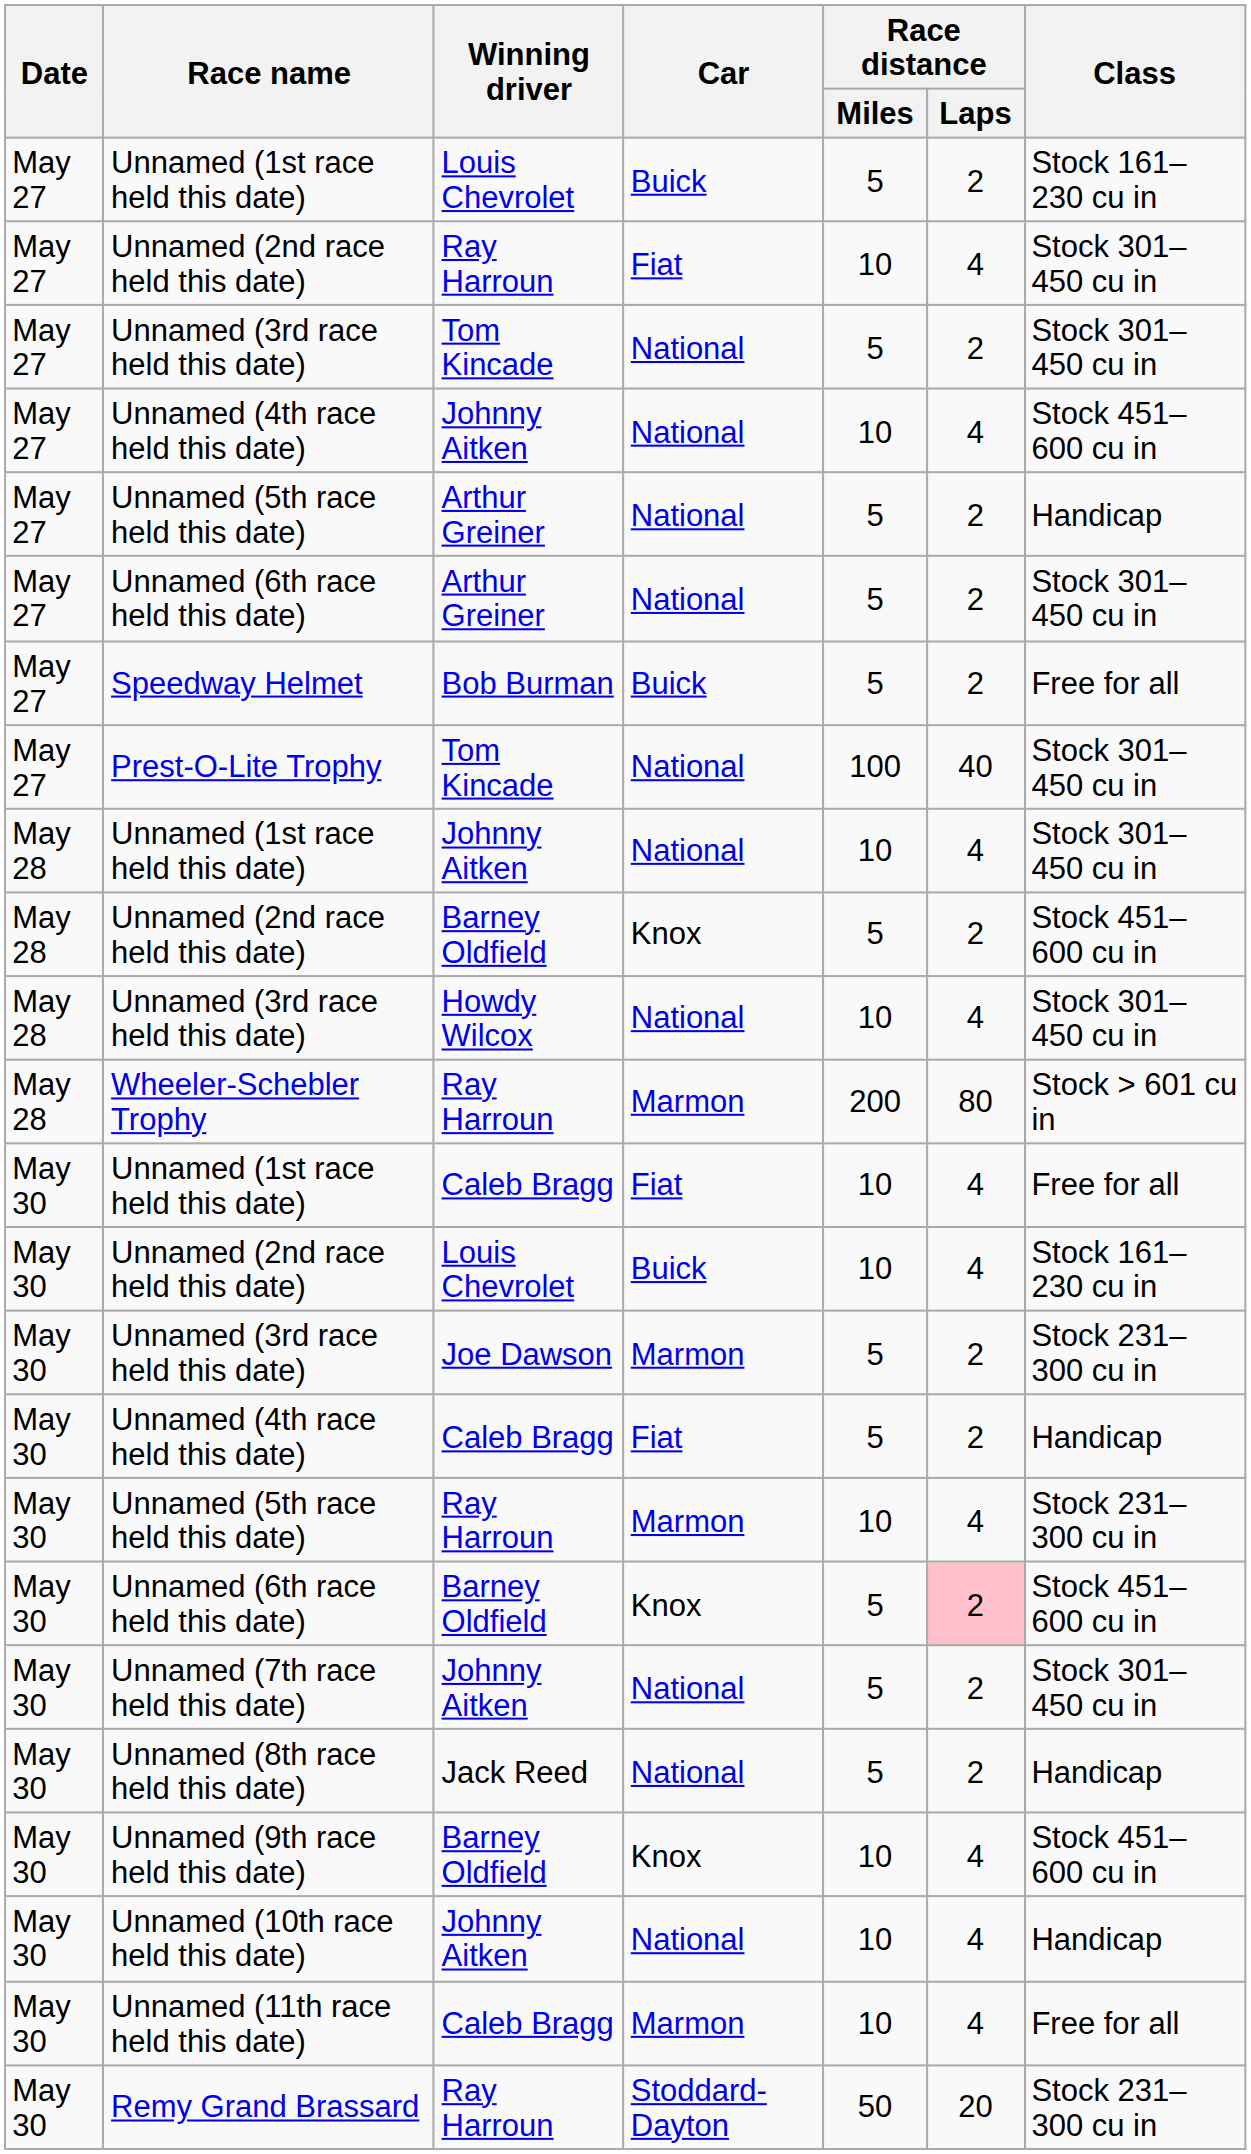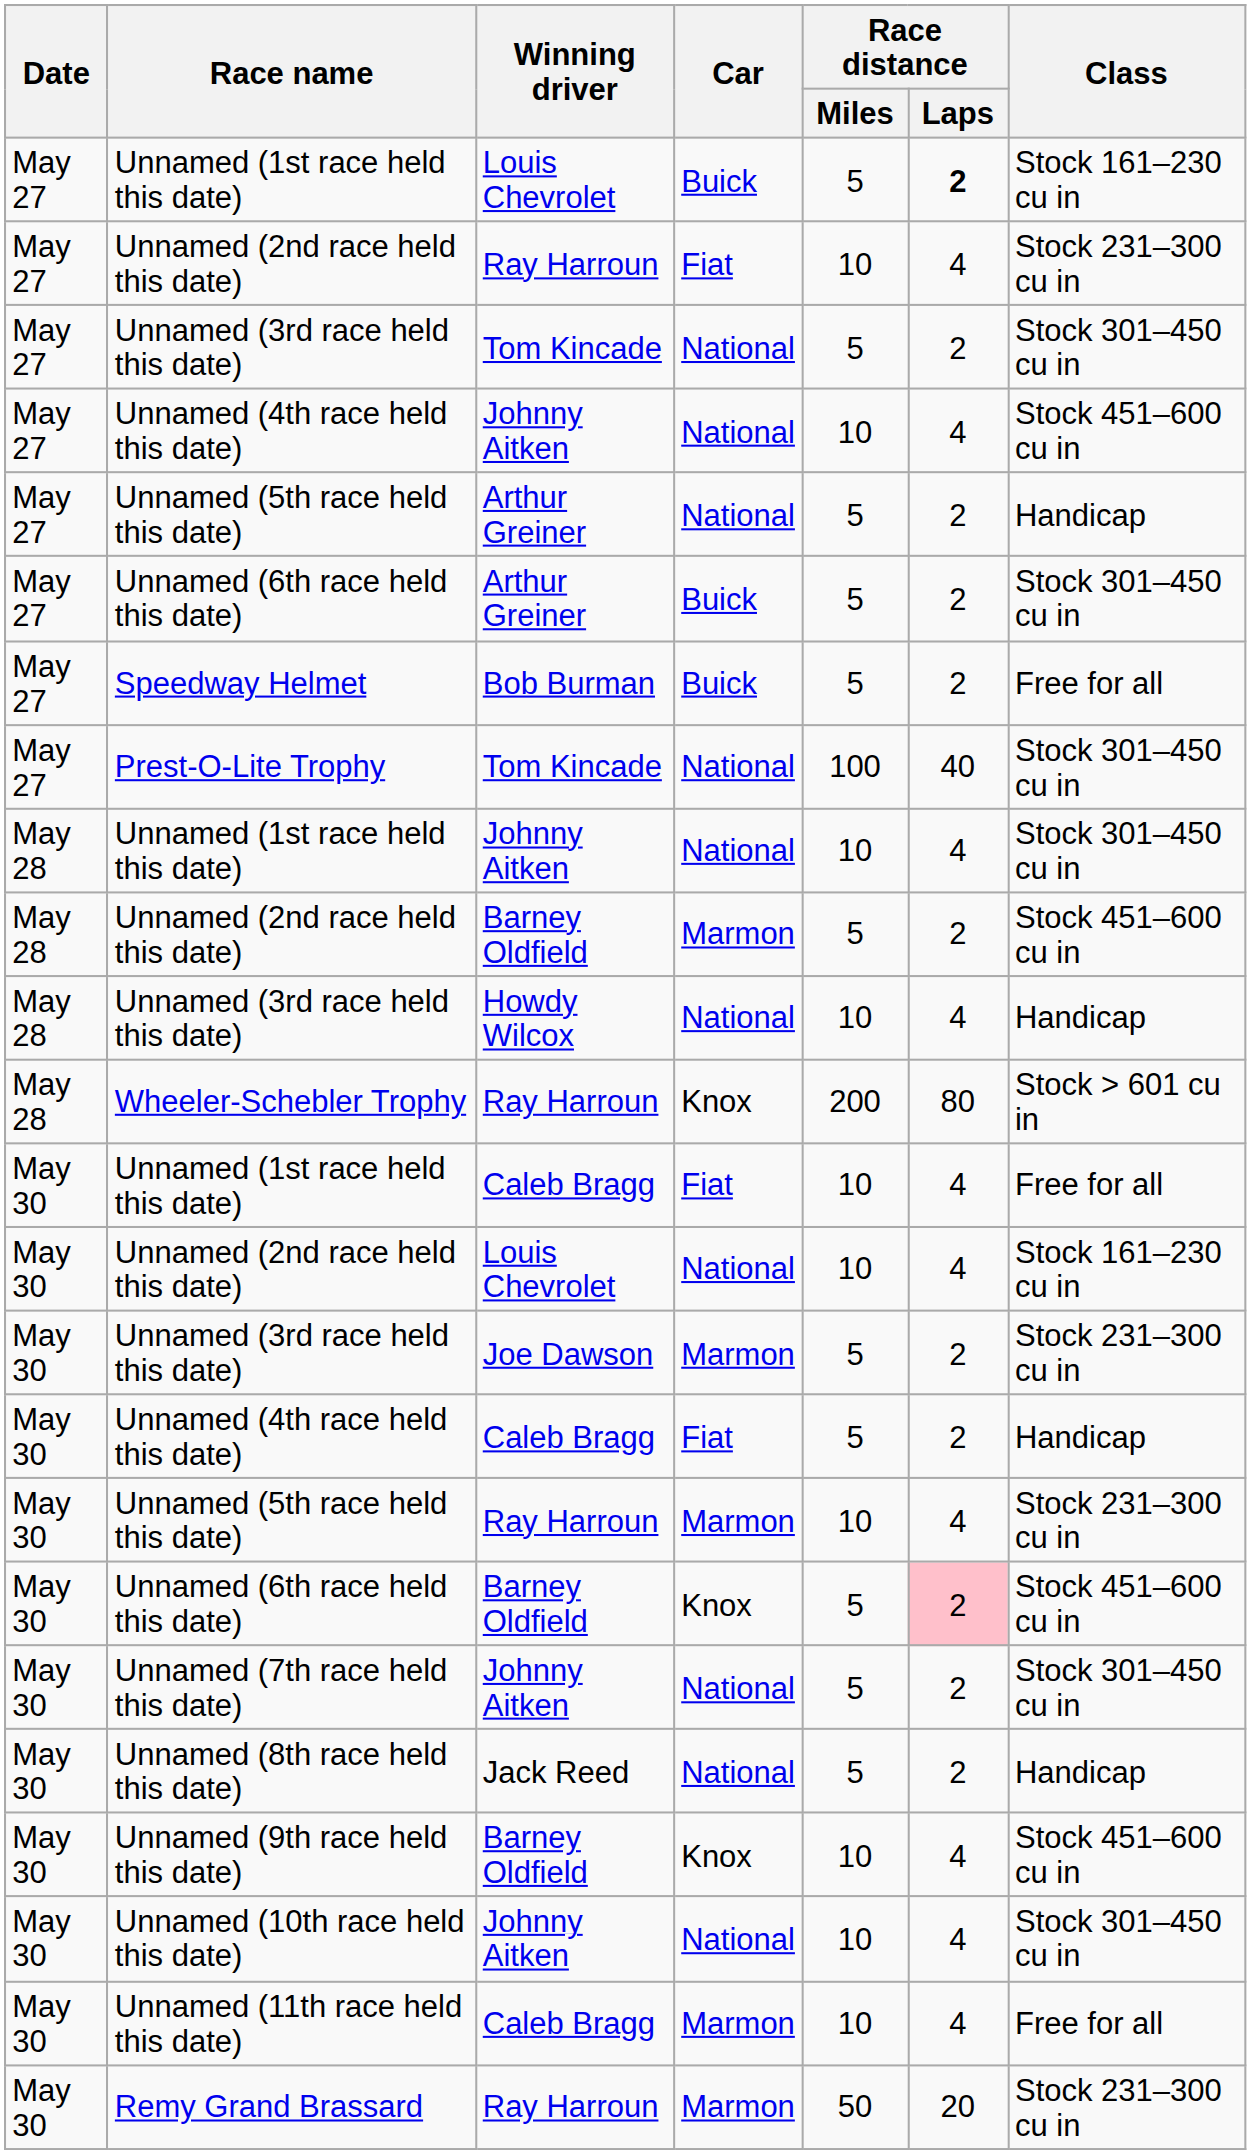Unnamed (1st race held this date) / Louis Chevrolet | Race distance / Laps: normal -> bold
Unnamed (2nd race held this date) / Ray Harroun | Class: Stock 301–450 cu in -> Stock 231–300 cu in
Unnamed (6th race held this date) / Arthur Greiner | Car: National -> Buick
Unnamed (2nd race held this date) / Barney Oldfield | Car: Knox -> Marmon
Unnamed (3rd race held this date) / Howdy Wilcox | Class: Stock 301–450 cu in -> Handicap
Wheeler-Schebler Trophy | Car: Marmon -> Knox
Unnamed (2nd race held this date) / Louis Chevrolet | Car: Buick -> National
Unnamed (10th race held this date) | Class: Handicap -> Stock 301–450 cu in
Remy Grand Brassard | Car: Stoddard-Dayton -> Marmon
